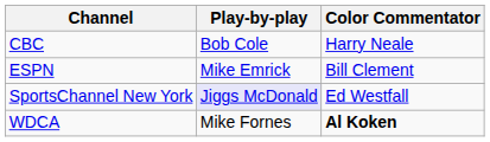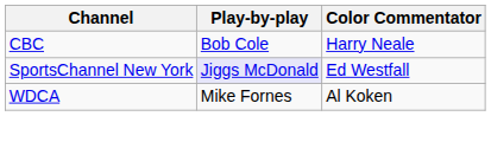- row: ESPN | Mike Emrick | Bill Clement
WDCA | Color Commentator: bold -> normal
